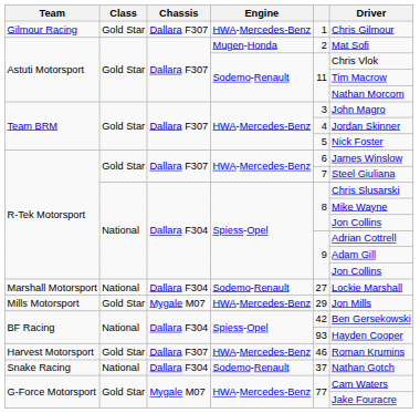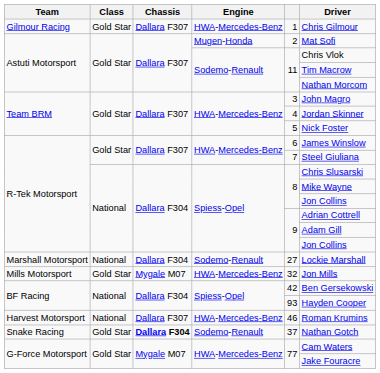Mills Motorsport | column 5: 29 -> 32
Harvest Motorsport | Class: Gold Star -> National
Snake Racing | Class: National -> Gold Star
Snake Racing | Chassis: normal -> bold
